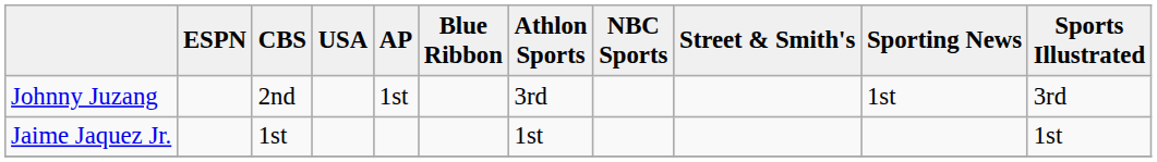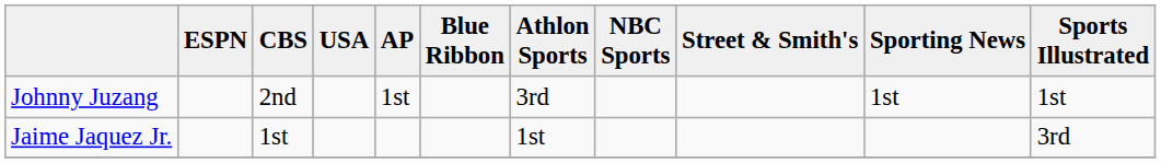Johnny Juzang | Sports Illustrated: 3rd -> 1st
Jaime Jaquez Jr. | Sports Illustrated: 1st -> 3rd
